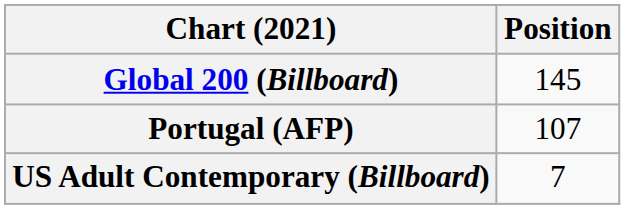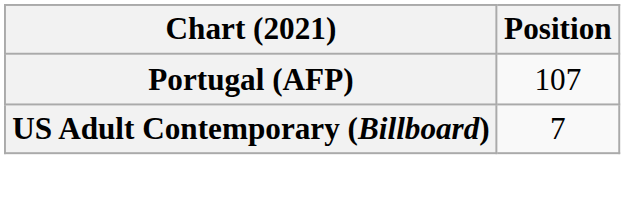- row: Global 200 (Billboard) | 145
